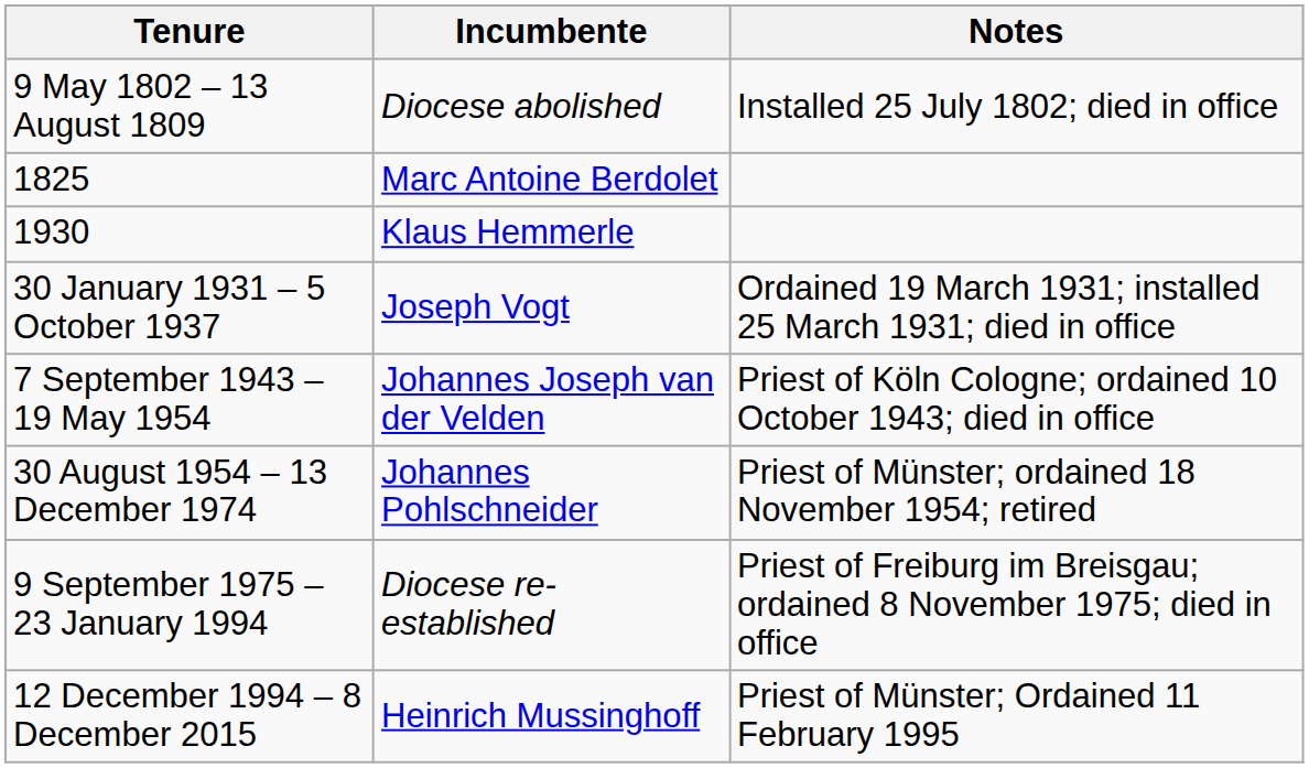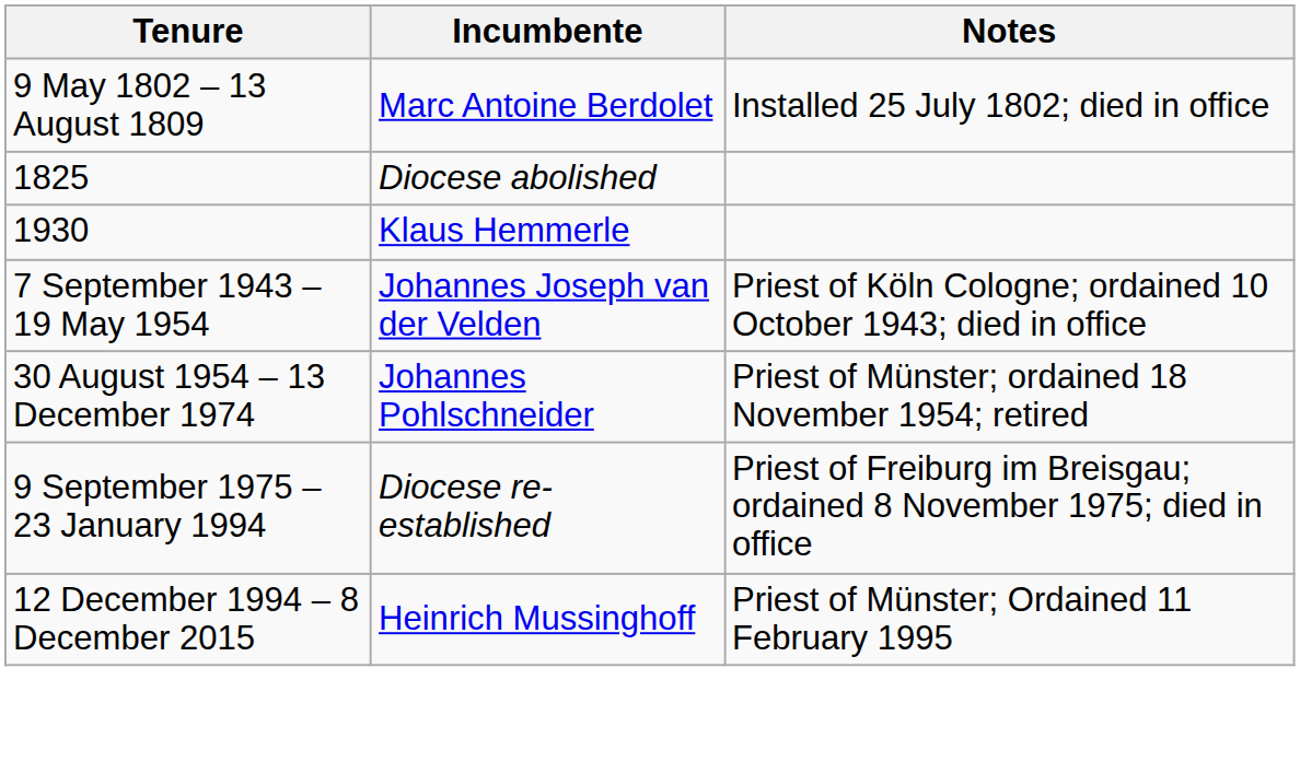9 May 1802 – 13 August 1809 | Incumbente: Diocese abolished -> Marc Antoine Berdolet
1825 | Incumbente: Marc Antoine Berdolet -> Diocese abolished
- row: 30 January 1931 – 5 October 1937 | Joseph Vogt | Ordained 19 March 1931; installed 25 March 1931; died in office
